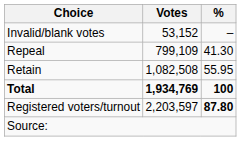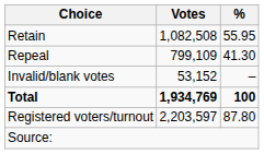rows swapped: Retain <-> Invalid/blank votes
Registered voters/turnout | %: bold -> normal
